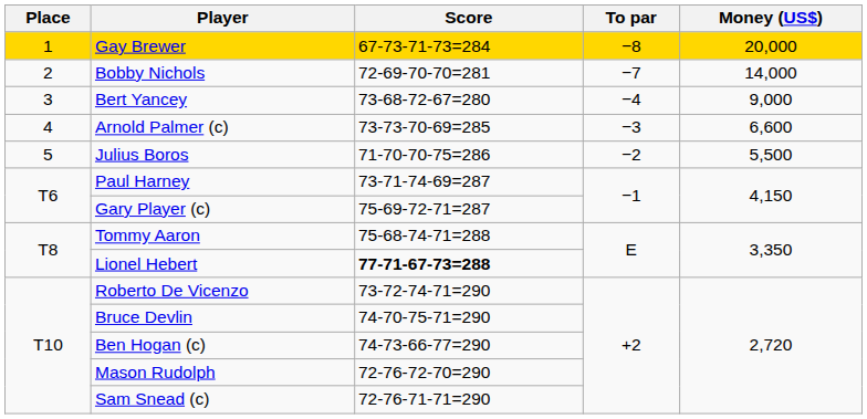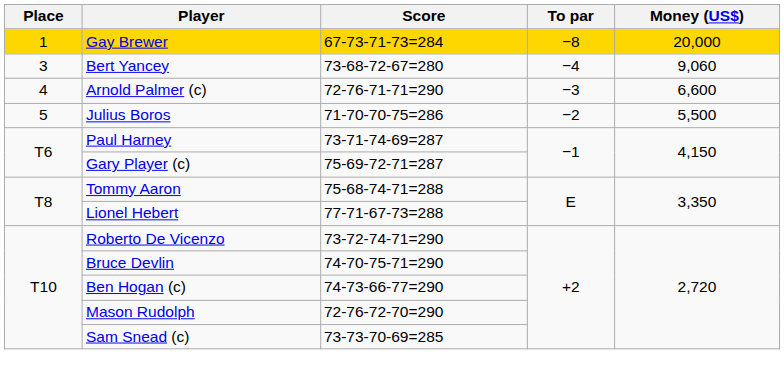- row: 2 | Bobby Nichols | 72-69-70-70=281 | −7 | 14,000
Bert Yancey | Money (US$): 9,000 -> 9,060
Arnold Palmer (c) | Score: 73-73-70-69=285 -> 72-76-71-71=290
Lionel Hebert | Score: bold -> normal
Sam Snead (c) | Score: 72-76-71-71=290 -> 73-73-70-69=285
